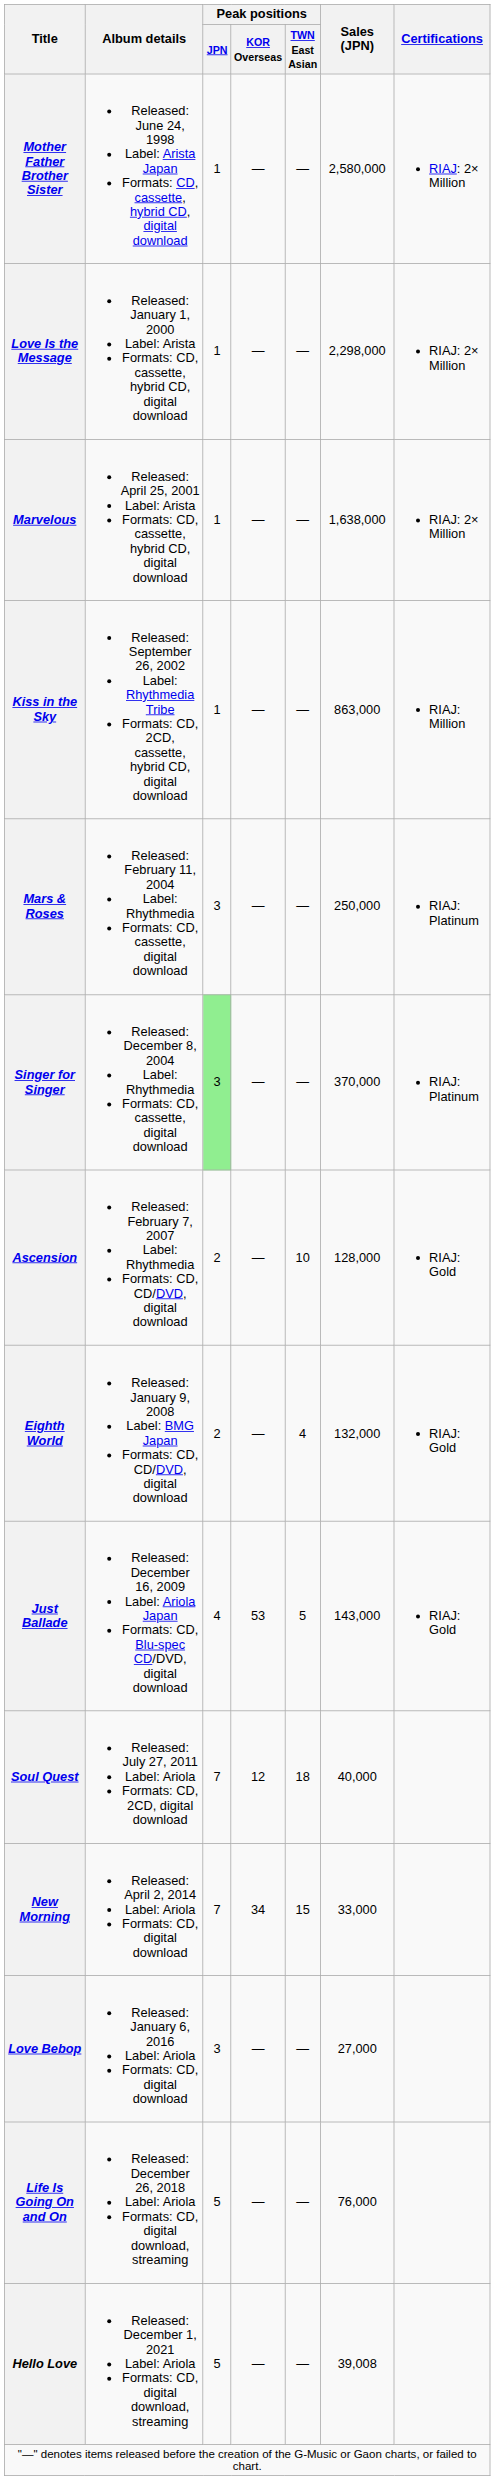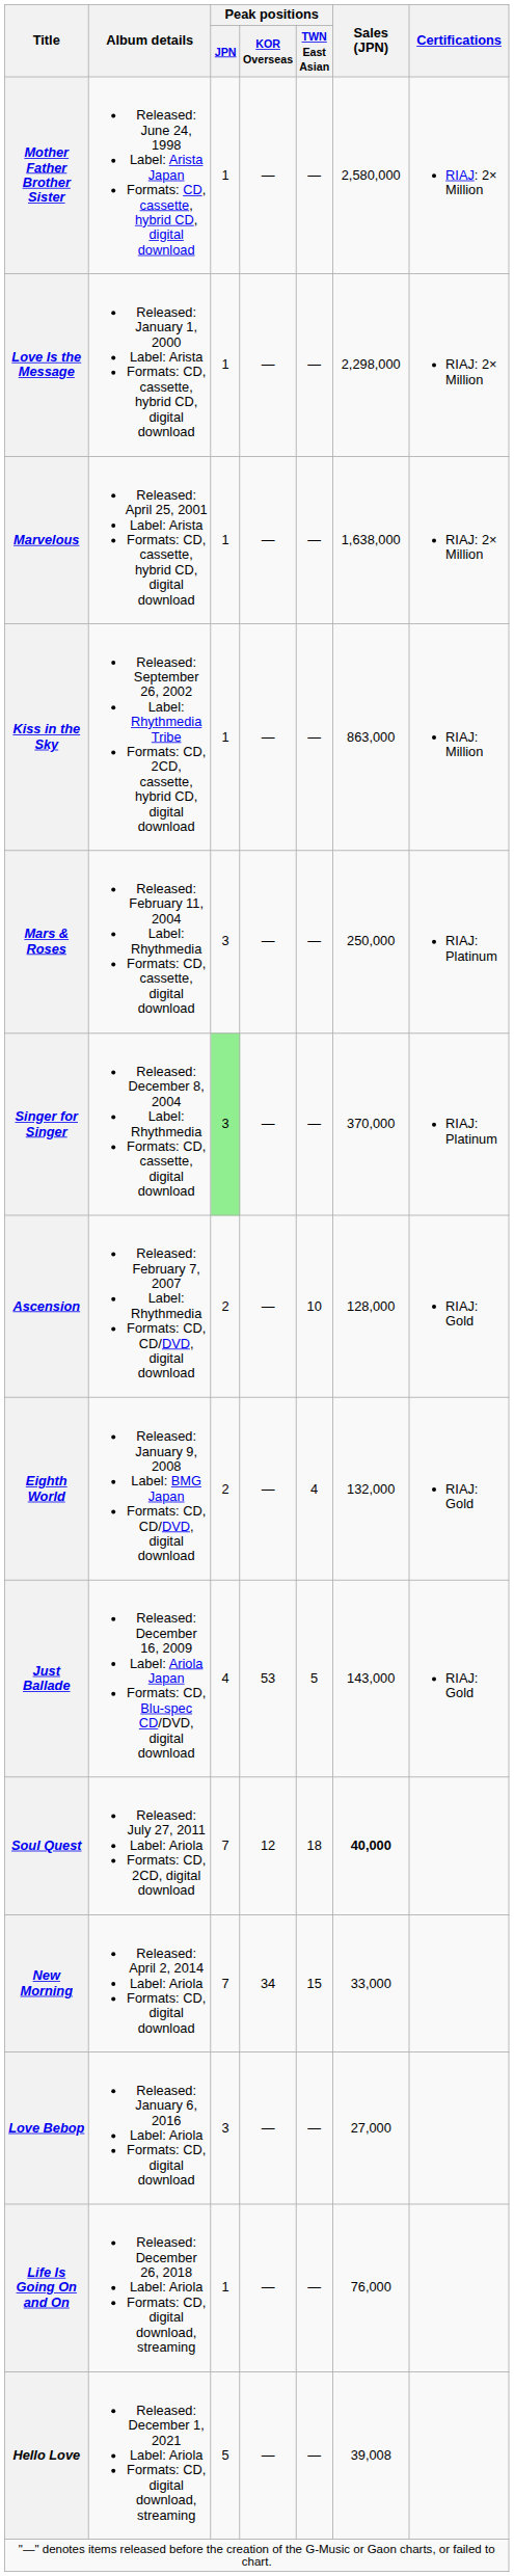Soul Quest | Sales (JPN): normal -> bold
Life Is Going On and On | Peak positions / JPN: 5 -> 1
